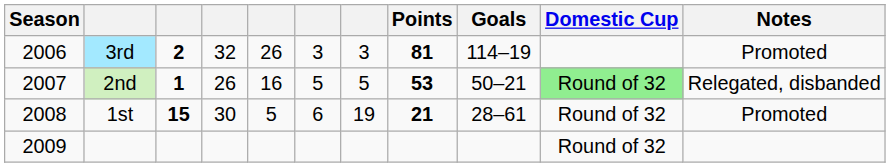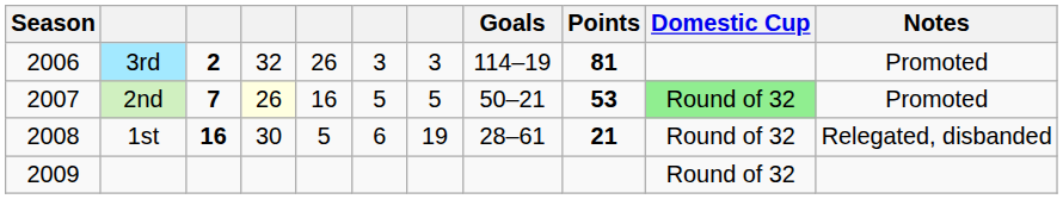columns swapped: Goals <-> Points
2nd | column 3: 1 -> 7
2nd | column 4: no background -> lightyellow background
2nd | Notes: Relegated, disbanded -> Promoted
1st | column 3: 15 -> 16
1st | Notes: Promoted -> Relegated, disbanded
